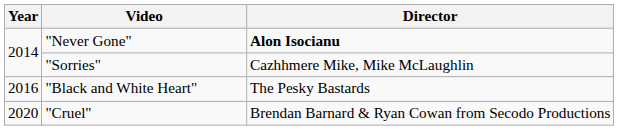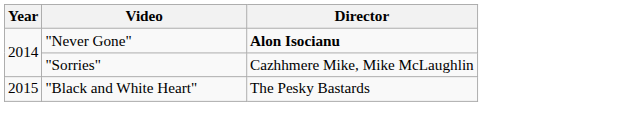"Black and White Heart" | Year: 2016 -> 2015
- row: 2020 | "Cruel" | Brendan Barnard & Ryan Cowan from Secodo Productions
